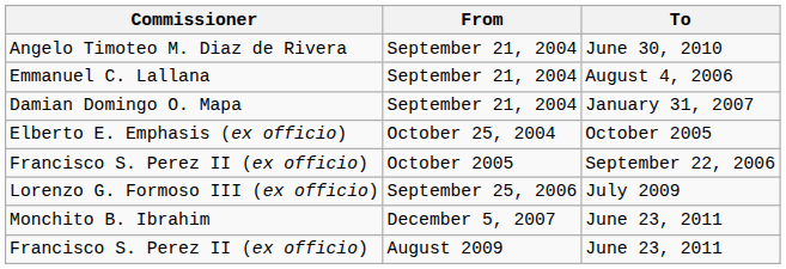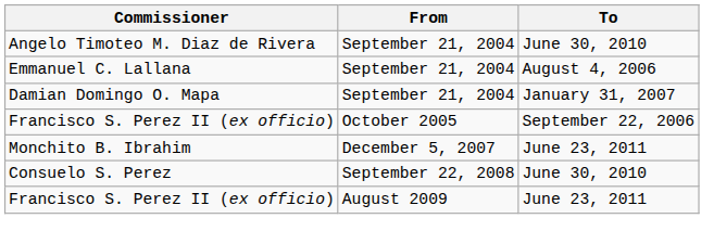- row: Elberto E. Emphasis (ex officio) | October 25, 2004 | October 2005
- row: Lorenzo G. Formoso III (ex officio) | September 25, 2006 | July 2009
+ row: Consuelo S. Perez | September 22, 2008 | June 30, 2010
